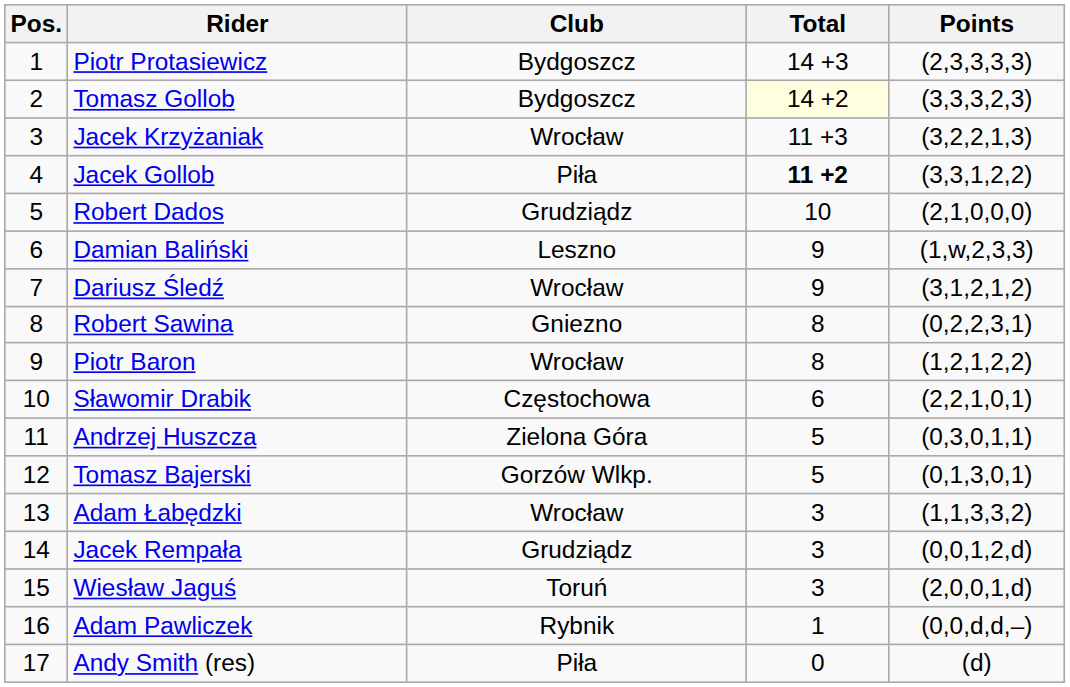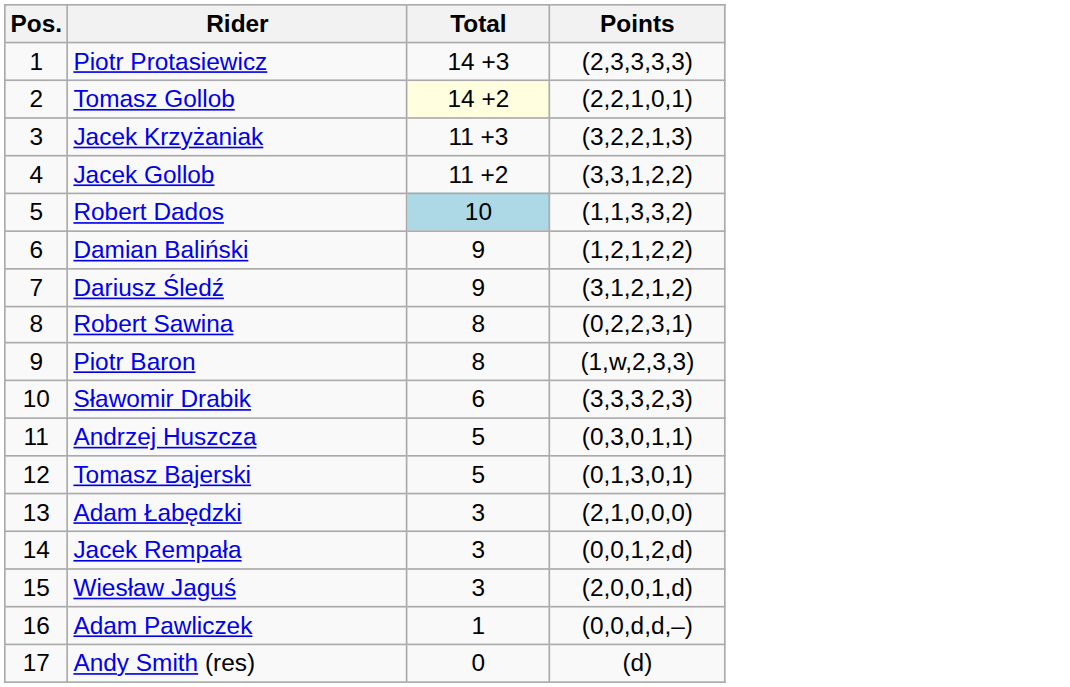- column: Club | Bydgoszcz | Bydgoszcz | Wrocław | Piła | Grudziądz | Leszno | Wrocław | Gniezno | Wrocław | Częstochowa | Zielona Góra | Gorzów Wlkp. | Wrocław | Grudziądz | Toruń | Rybnik | Piła
Tomasz Gollob | Points: (3,3,3,2,3) -> (2,2,1,0,1)
Jacek Gollob | Total: bold -> normal
Robert Dados | Total: no background -> lightblue background
Robert Dados | Points: (2,1,0,0,0) -> (1,1,3,3,2)
Damian Baliński | Points: (1,w,2,3,3) -> (1,2,1,2,2)
Piotr Baron | Points: (1,2,1,2,2) -> (1,w,2,3,3)
Sławomir Drabik | Points: (2,2,1,0,1) -> (3,3,3,2,3)
Adam Łabędzki | Points: (1,1,3,3,2) -> (2,1,0,0,0)
